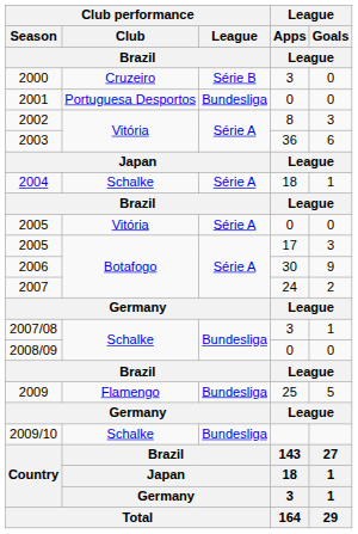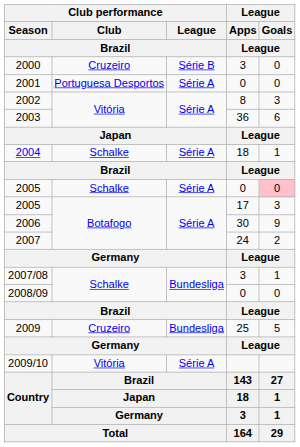2001 | Club performance / League / Brazil: Bundesliga -> Série A
2005 / 0 | Club performance / Club / Brazil: Vitória -> Schalke
2005 / 0 | League / Goals / League: no background -> pink background
2009 | Club performance / Club / Brazil: Flamengo -> Cruzeiro
2009/10 | Club performance / Club / Brazil: Schalke -> Vitória
2009/10 | Club performance / League / Brazil: Bundesliga -> Série A
